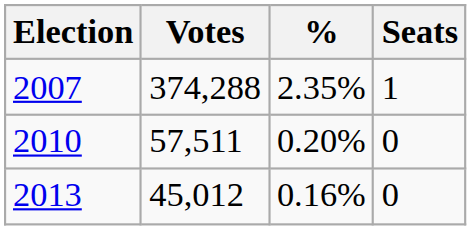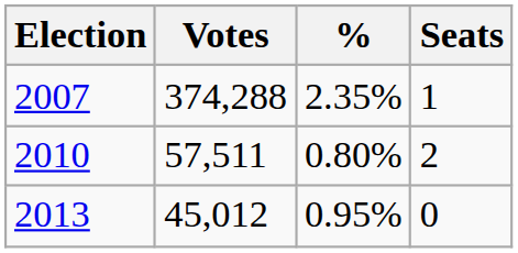2010 | %: 0.20% -> 0.80%
2010 | Seats: 0 -> 2
2013 | %: 0.16% -> 0.95%
